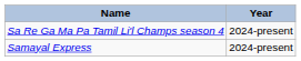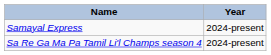rows swapped: Sa Re Ga Ma Pa Tamil Li'l Champs season 4 <-> Samayal Express
